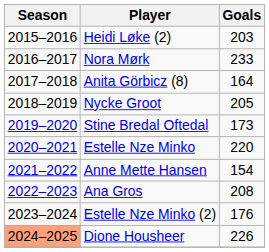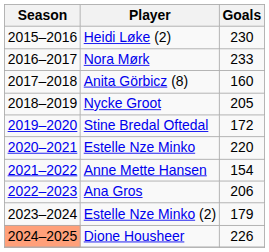Heidi Løke (2) | Goals: 203 -> 230
Anita Görbicz (8) | Goals: 164 -> 160
Stine Bredal Oftedal | Goals: 173 -> 172
Ana Gros | Goals: 208 -> 206
Estelle Nze Minko (2) | Goals: 176 -> 179
